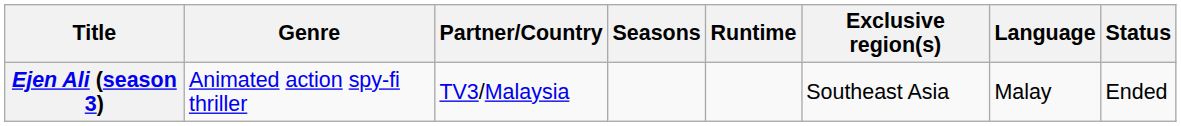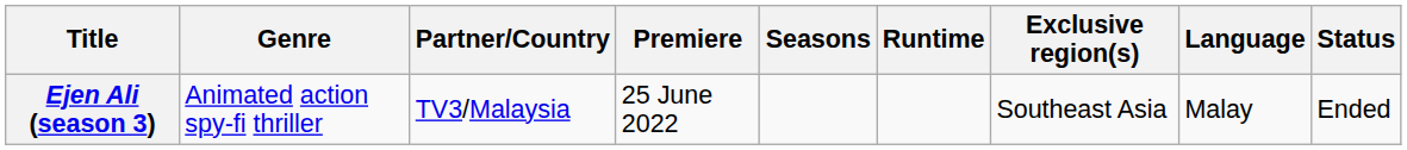+ column: Premiere | 25 June 2022
